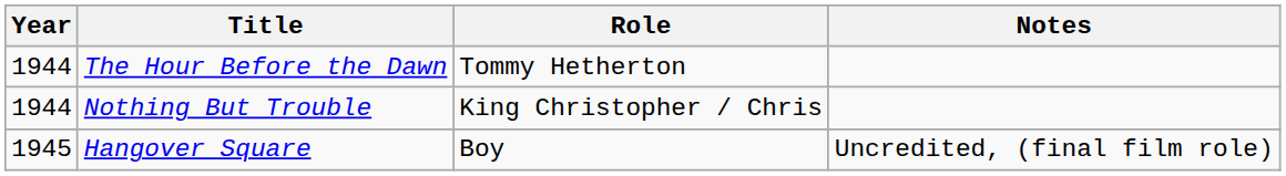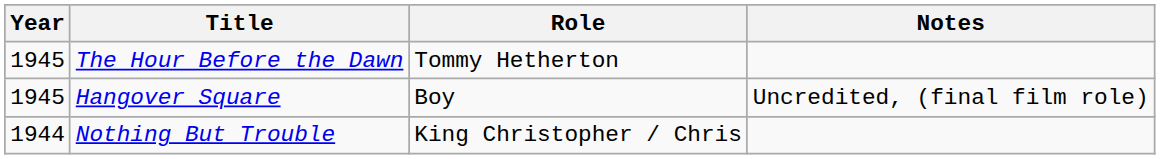The Hour Before the Dawn | Year: 1944 -> 1945
rows swapped: Nothing But Trouble <-> Hangover Square
